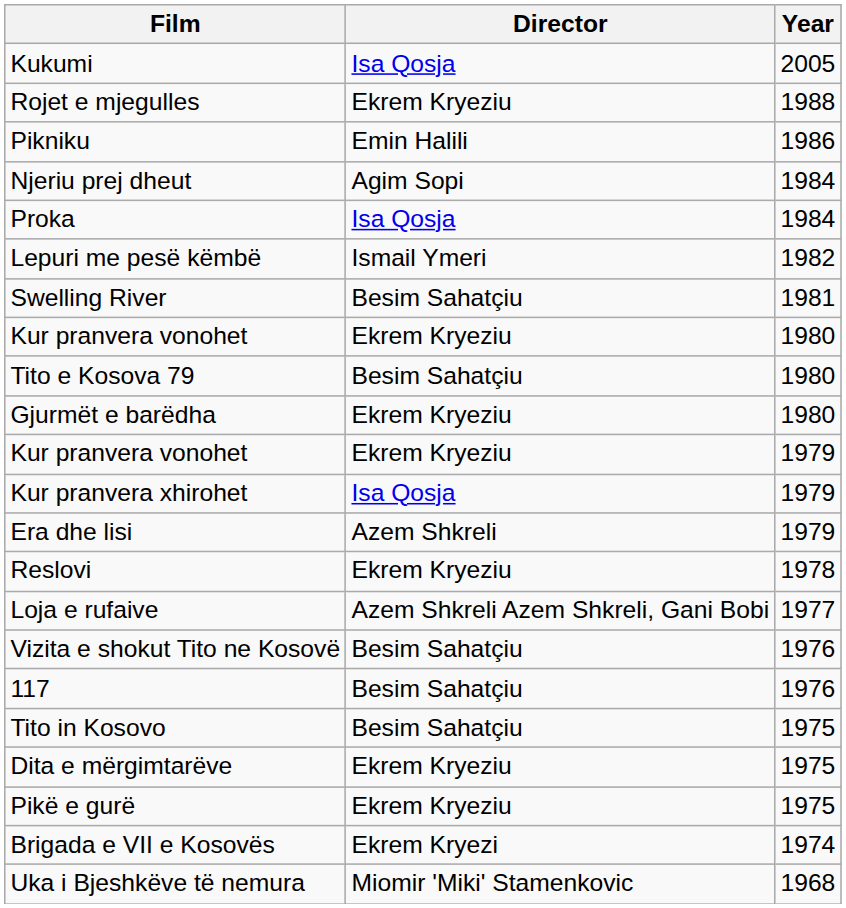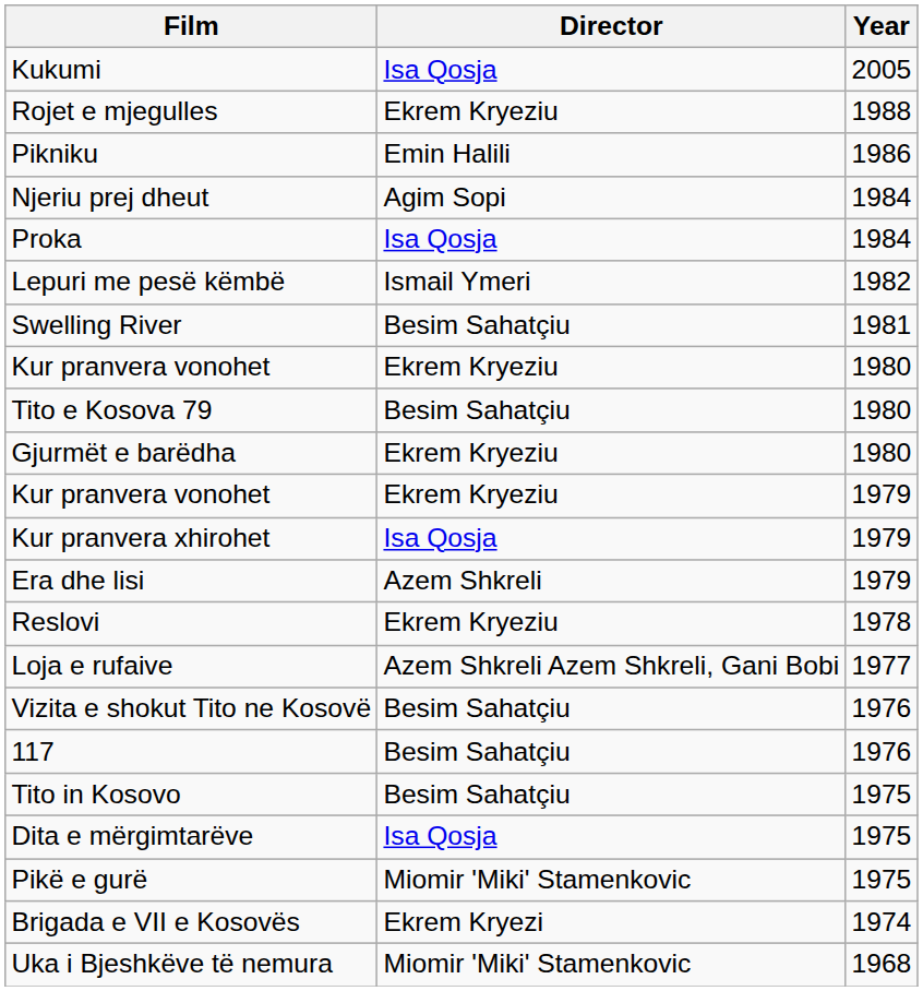Dita e mërgimtarëve | Director: Ekrem Kryeziu -> Isa Qosja
Pikë e gurë | Director: Ekrem Kryeziu -> Miomir 'Miki' Stamenkovic
